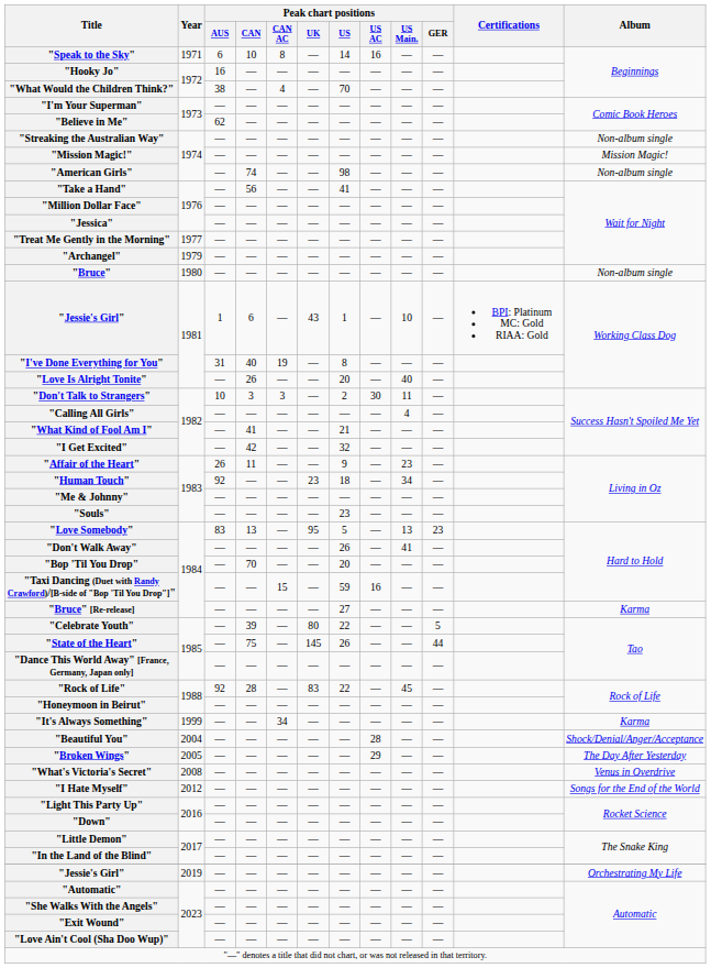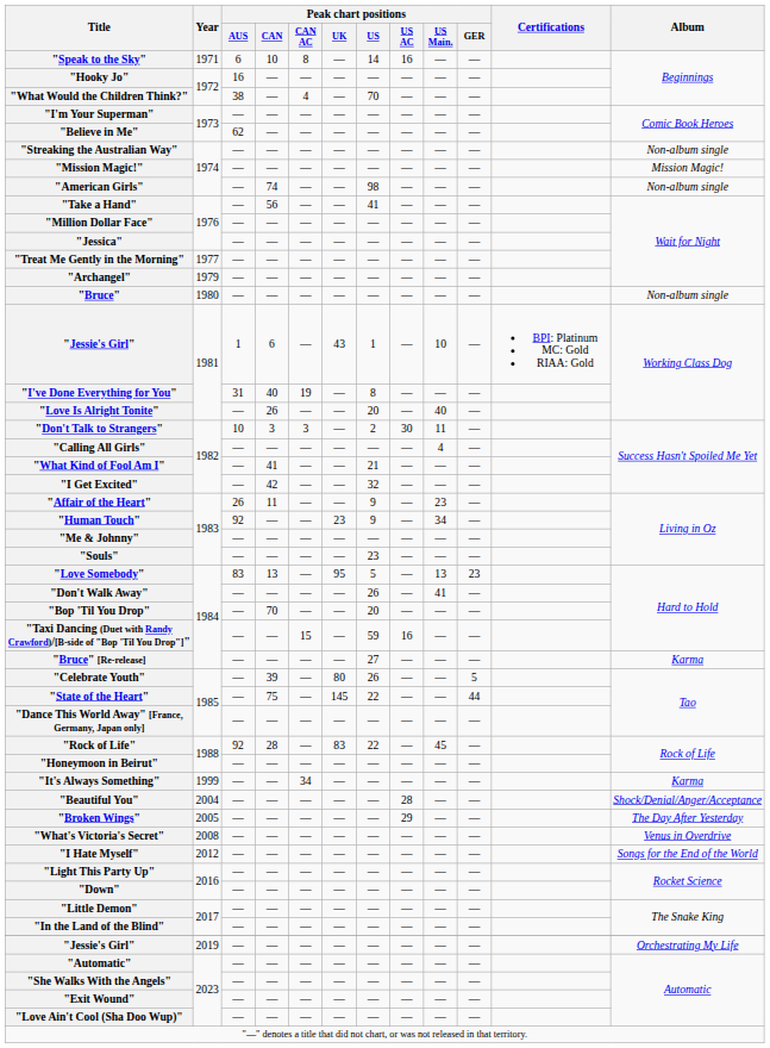"Human Touch" | Peak chart positions / US: 18 -> 9
"Celebrate Youth" | Peak chart positions / US: 22 -> 26
"State of the Heart" | Peak chart positions / US: 26 -> 22
